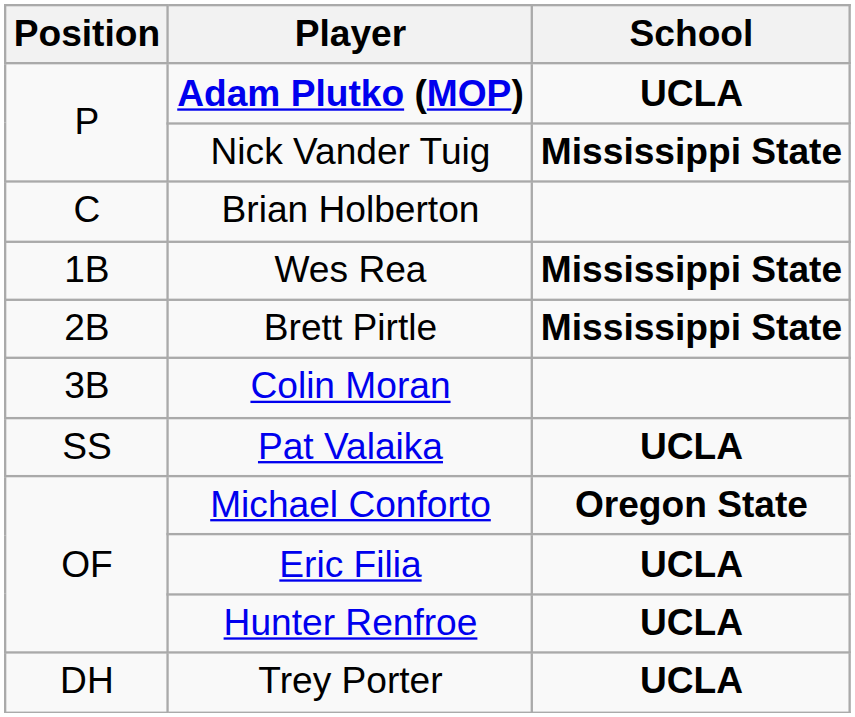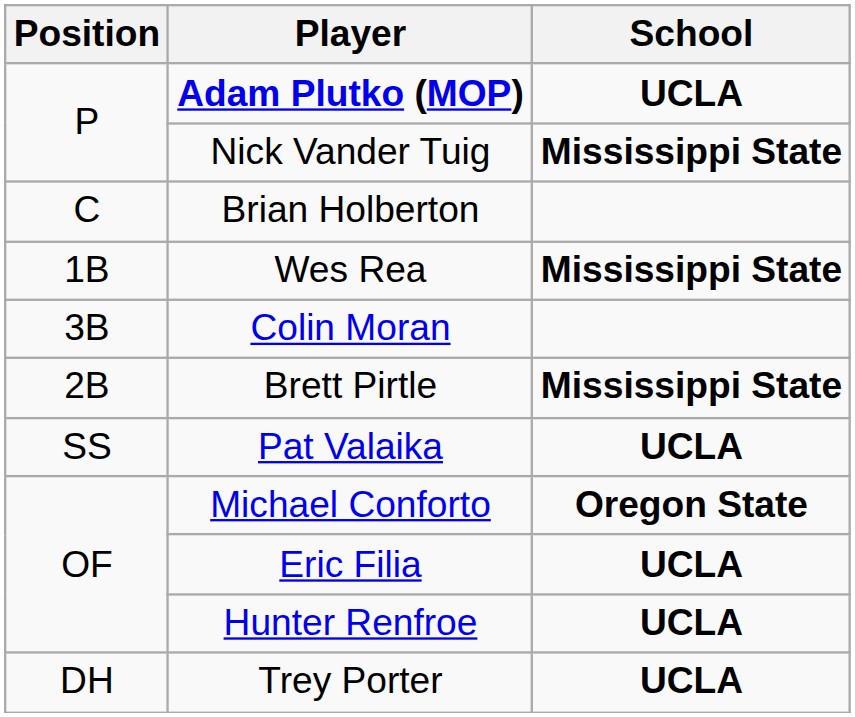rows swapped: Brett Pirtle <-> Colin Moran
